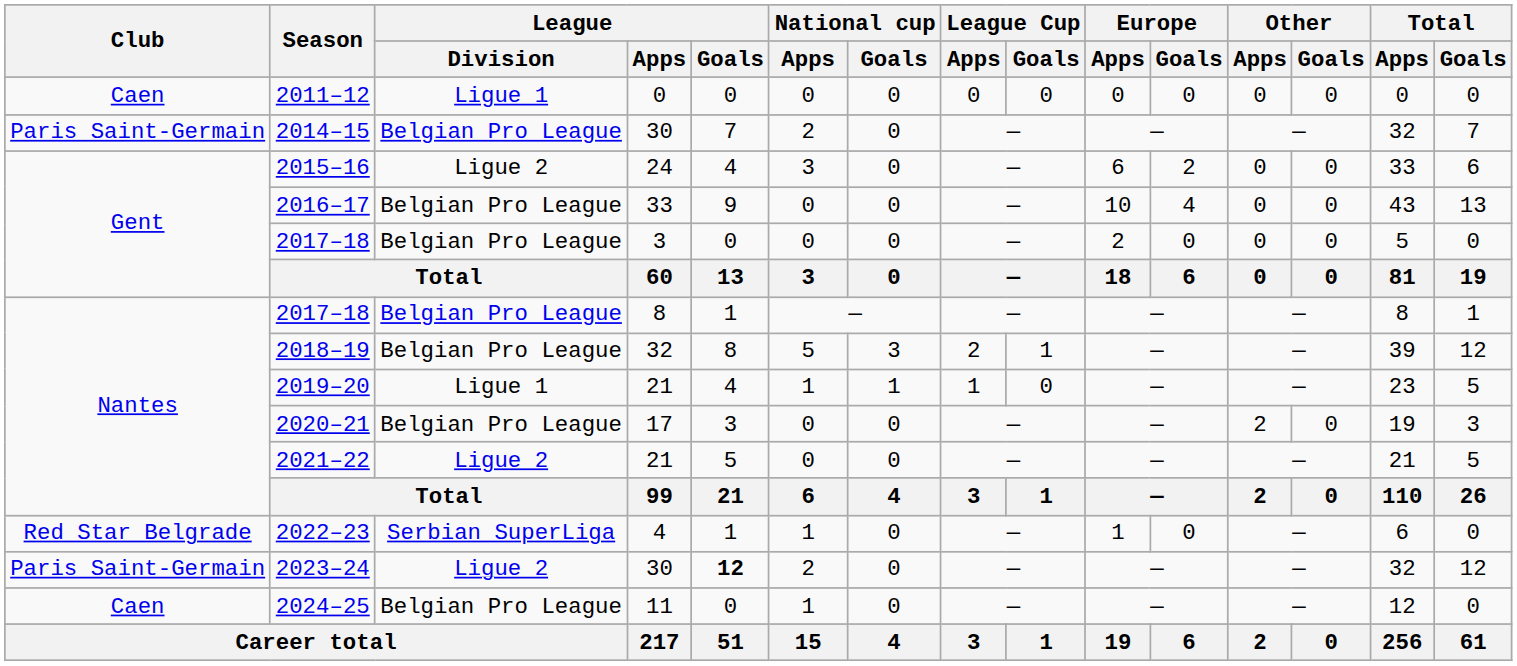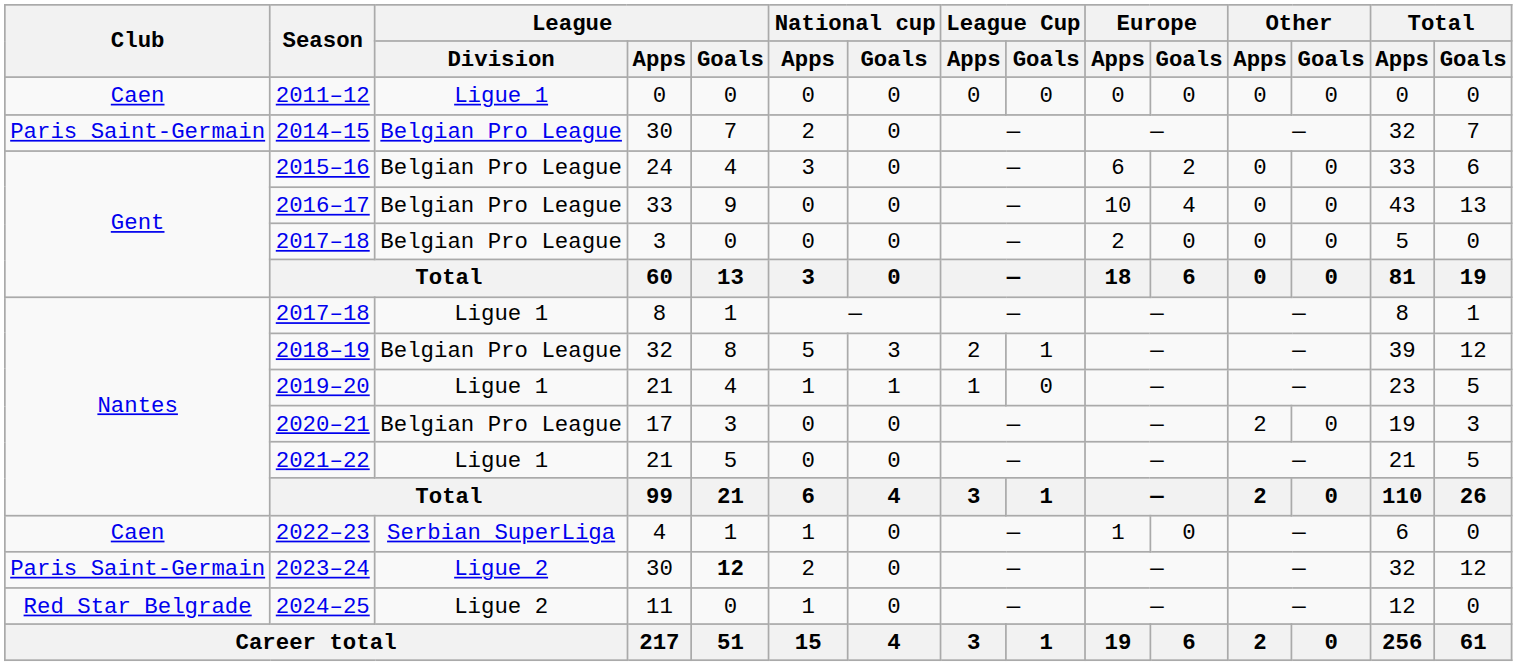2015–16 | League / Division: Ligue 2 -> Belgian Pro League
2017–18 / 8 | League / Division: Belgian Pro League -> Ligue 1
2021–22 | League / Division: Ligue 2 -> Ligue 1
2022–23 | Club: Red Star Belgrade -> Caen
2024–25 | Club: Caen -> Red Star Belgrade
2024–25 | League / Division: Belgian Pro League -> Ligue 2
